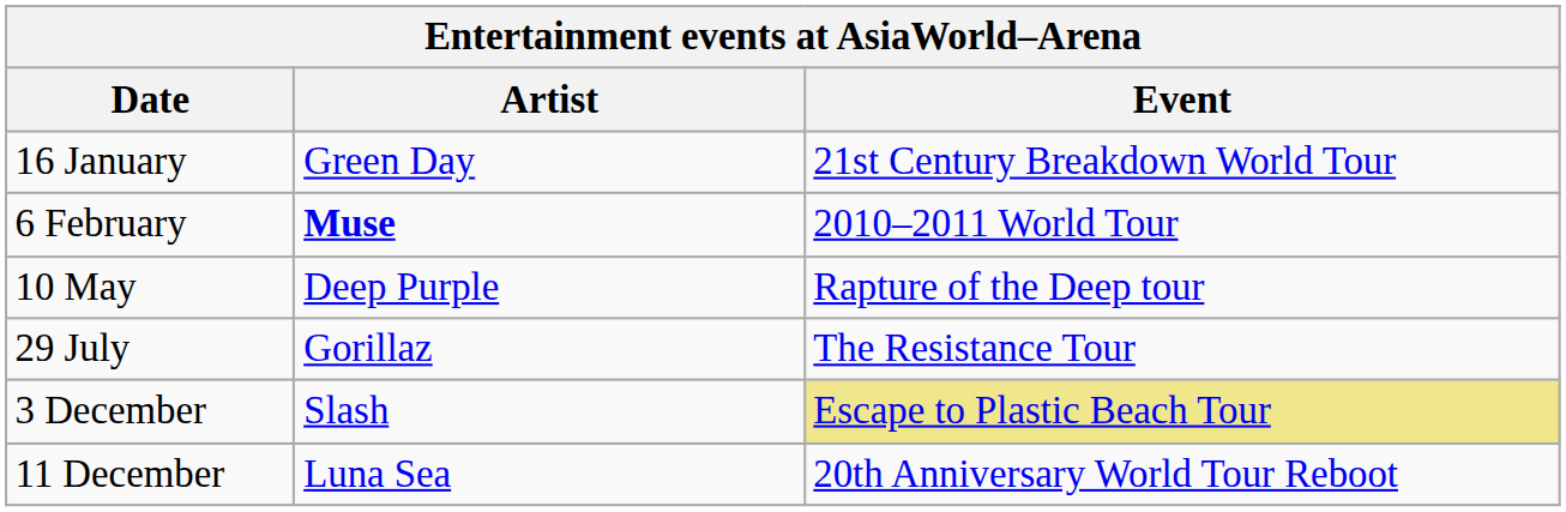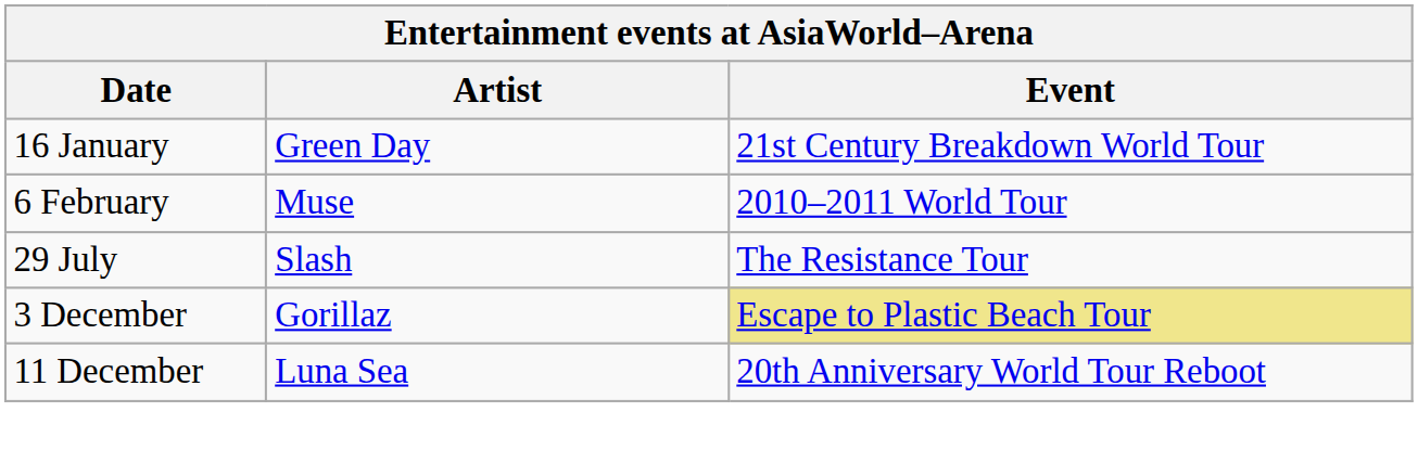6 February | Artist: bold -> normal
- row: 10 May | Deep Purple | Rapture of the Deep tour
29 July | Artist: Gorillaz -> Slash
3 December | Artist: Slash -> Gorillaz
